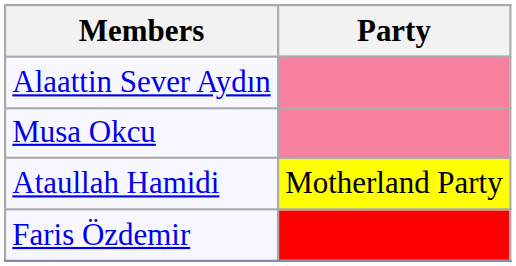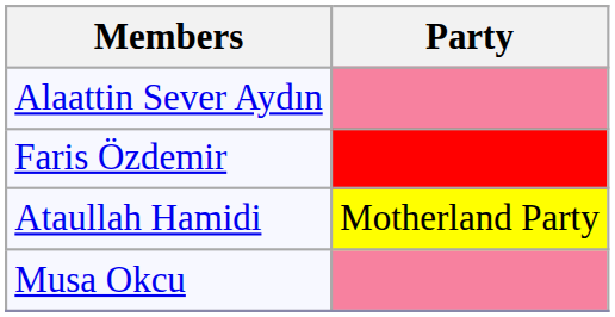rows swapped: Musa Okcu <-> Faris Özdemir
